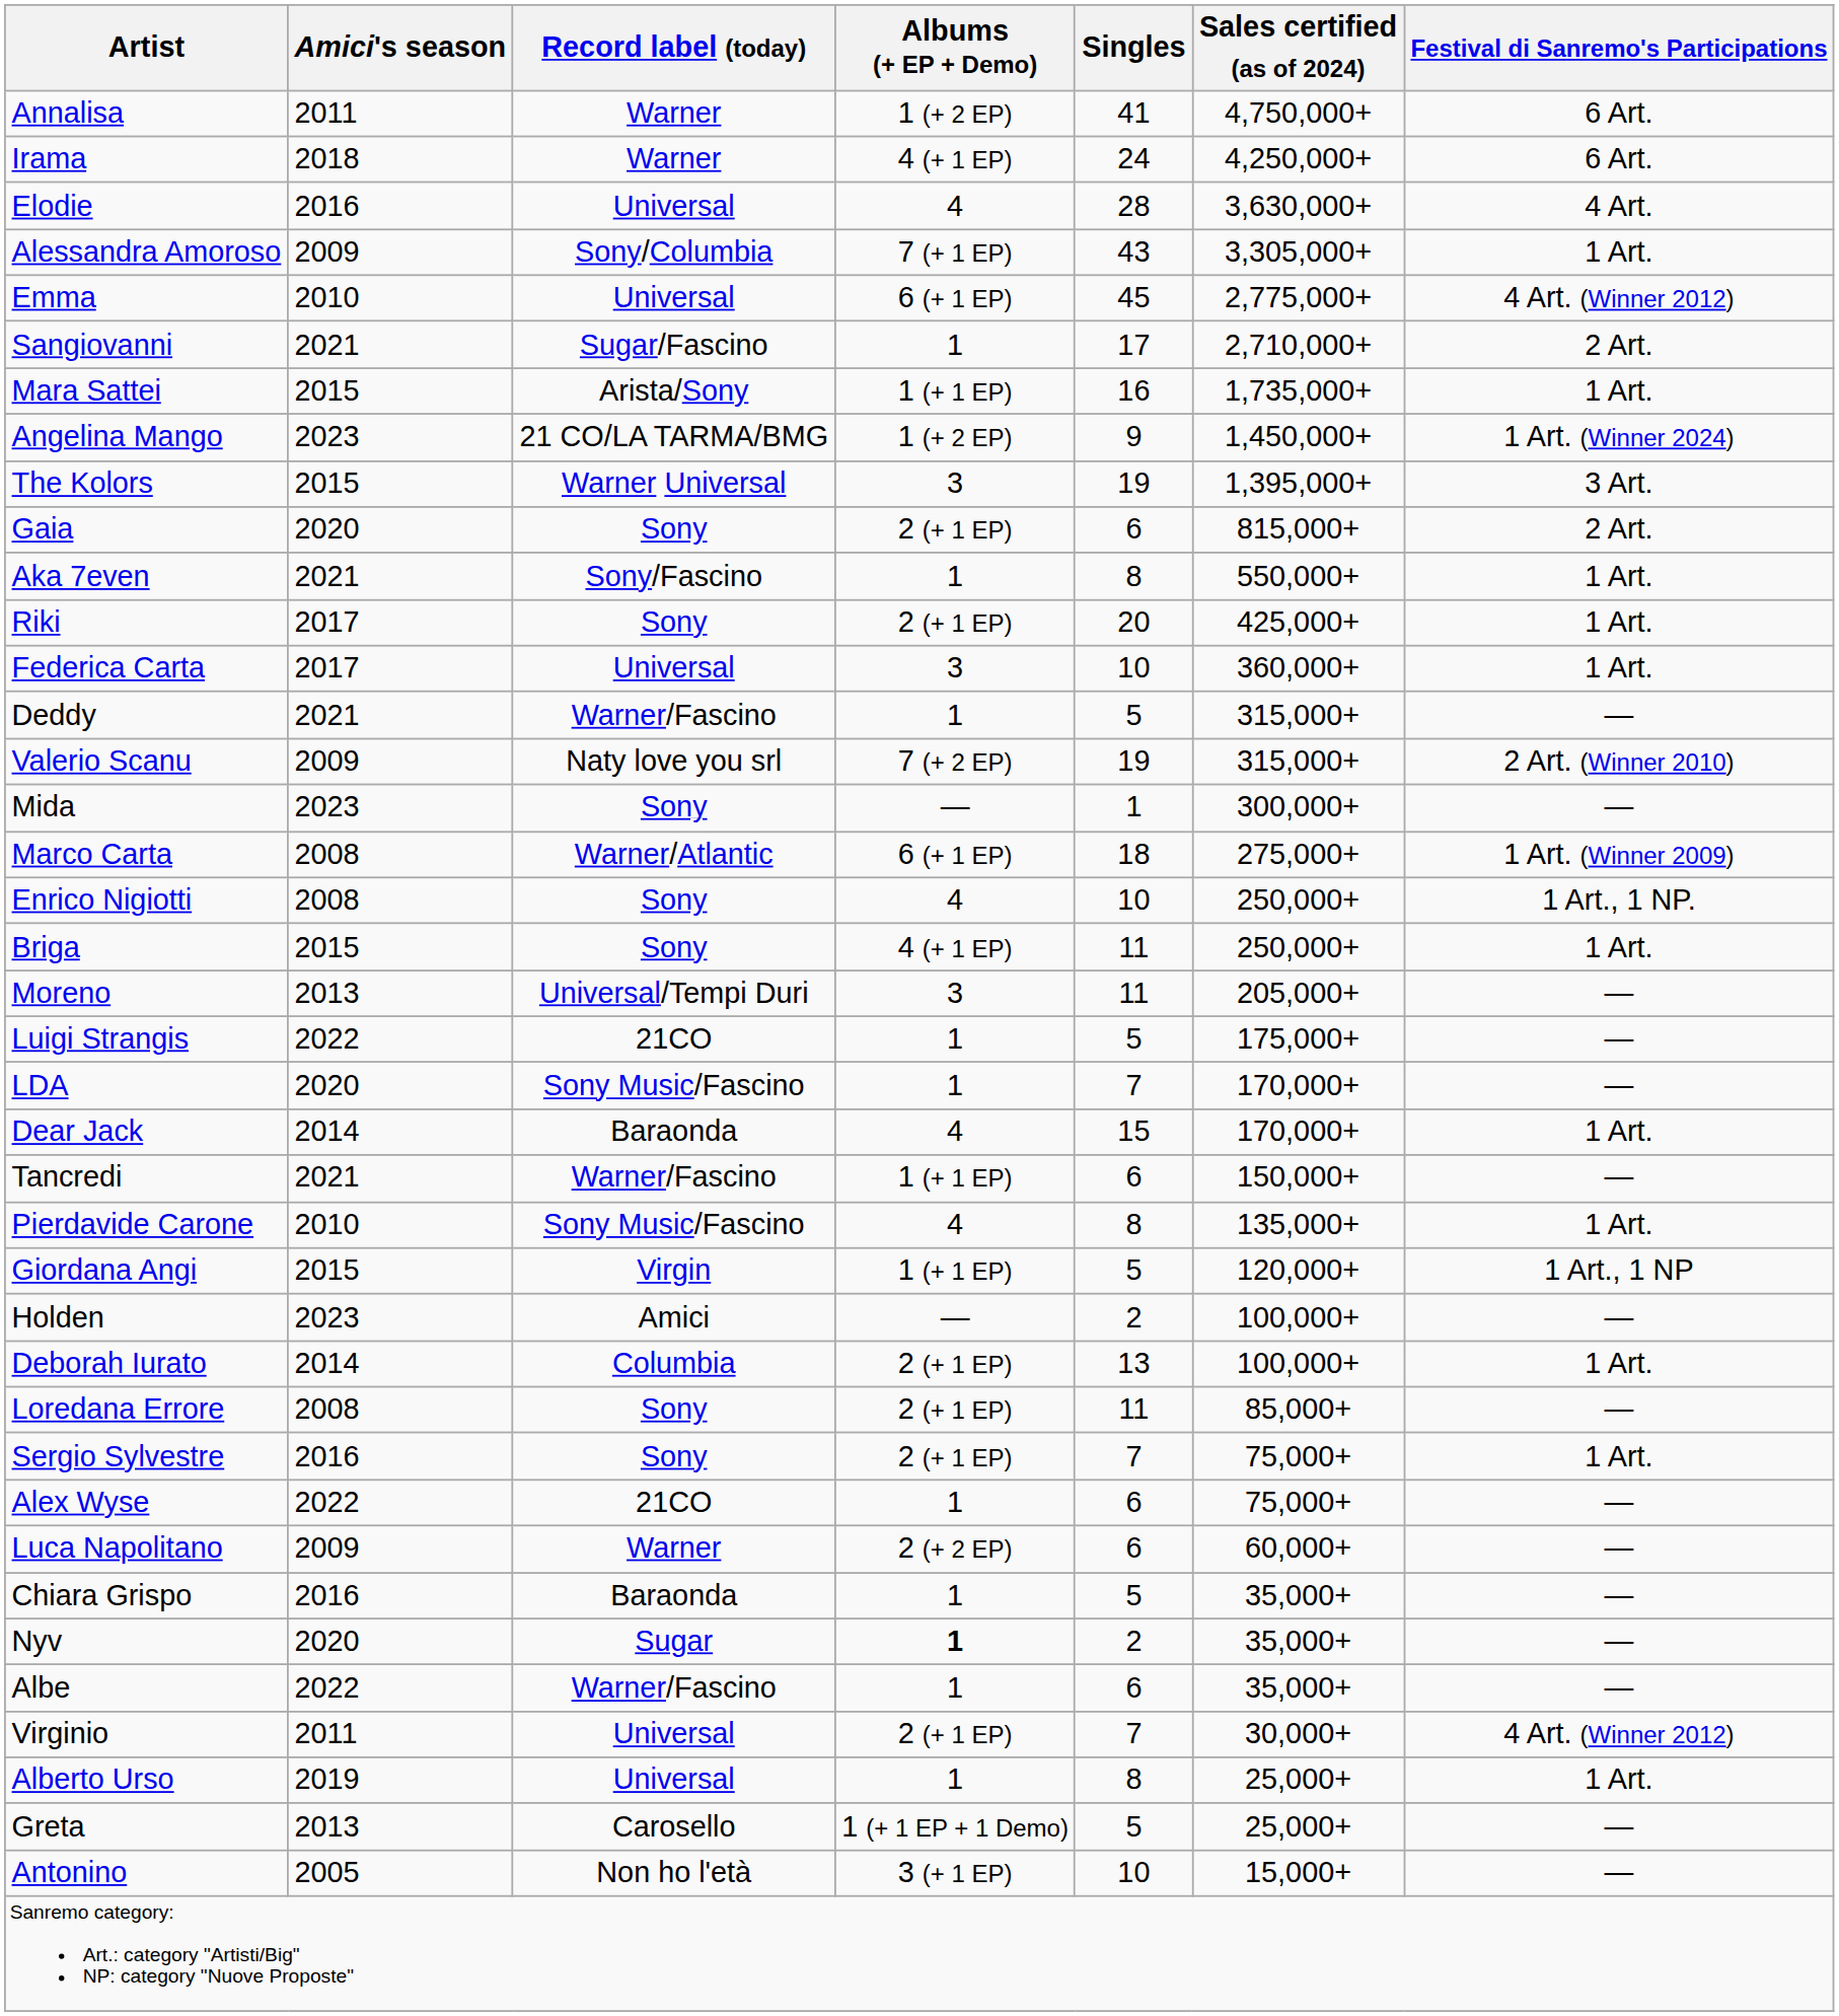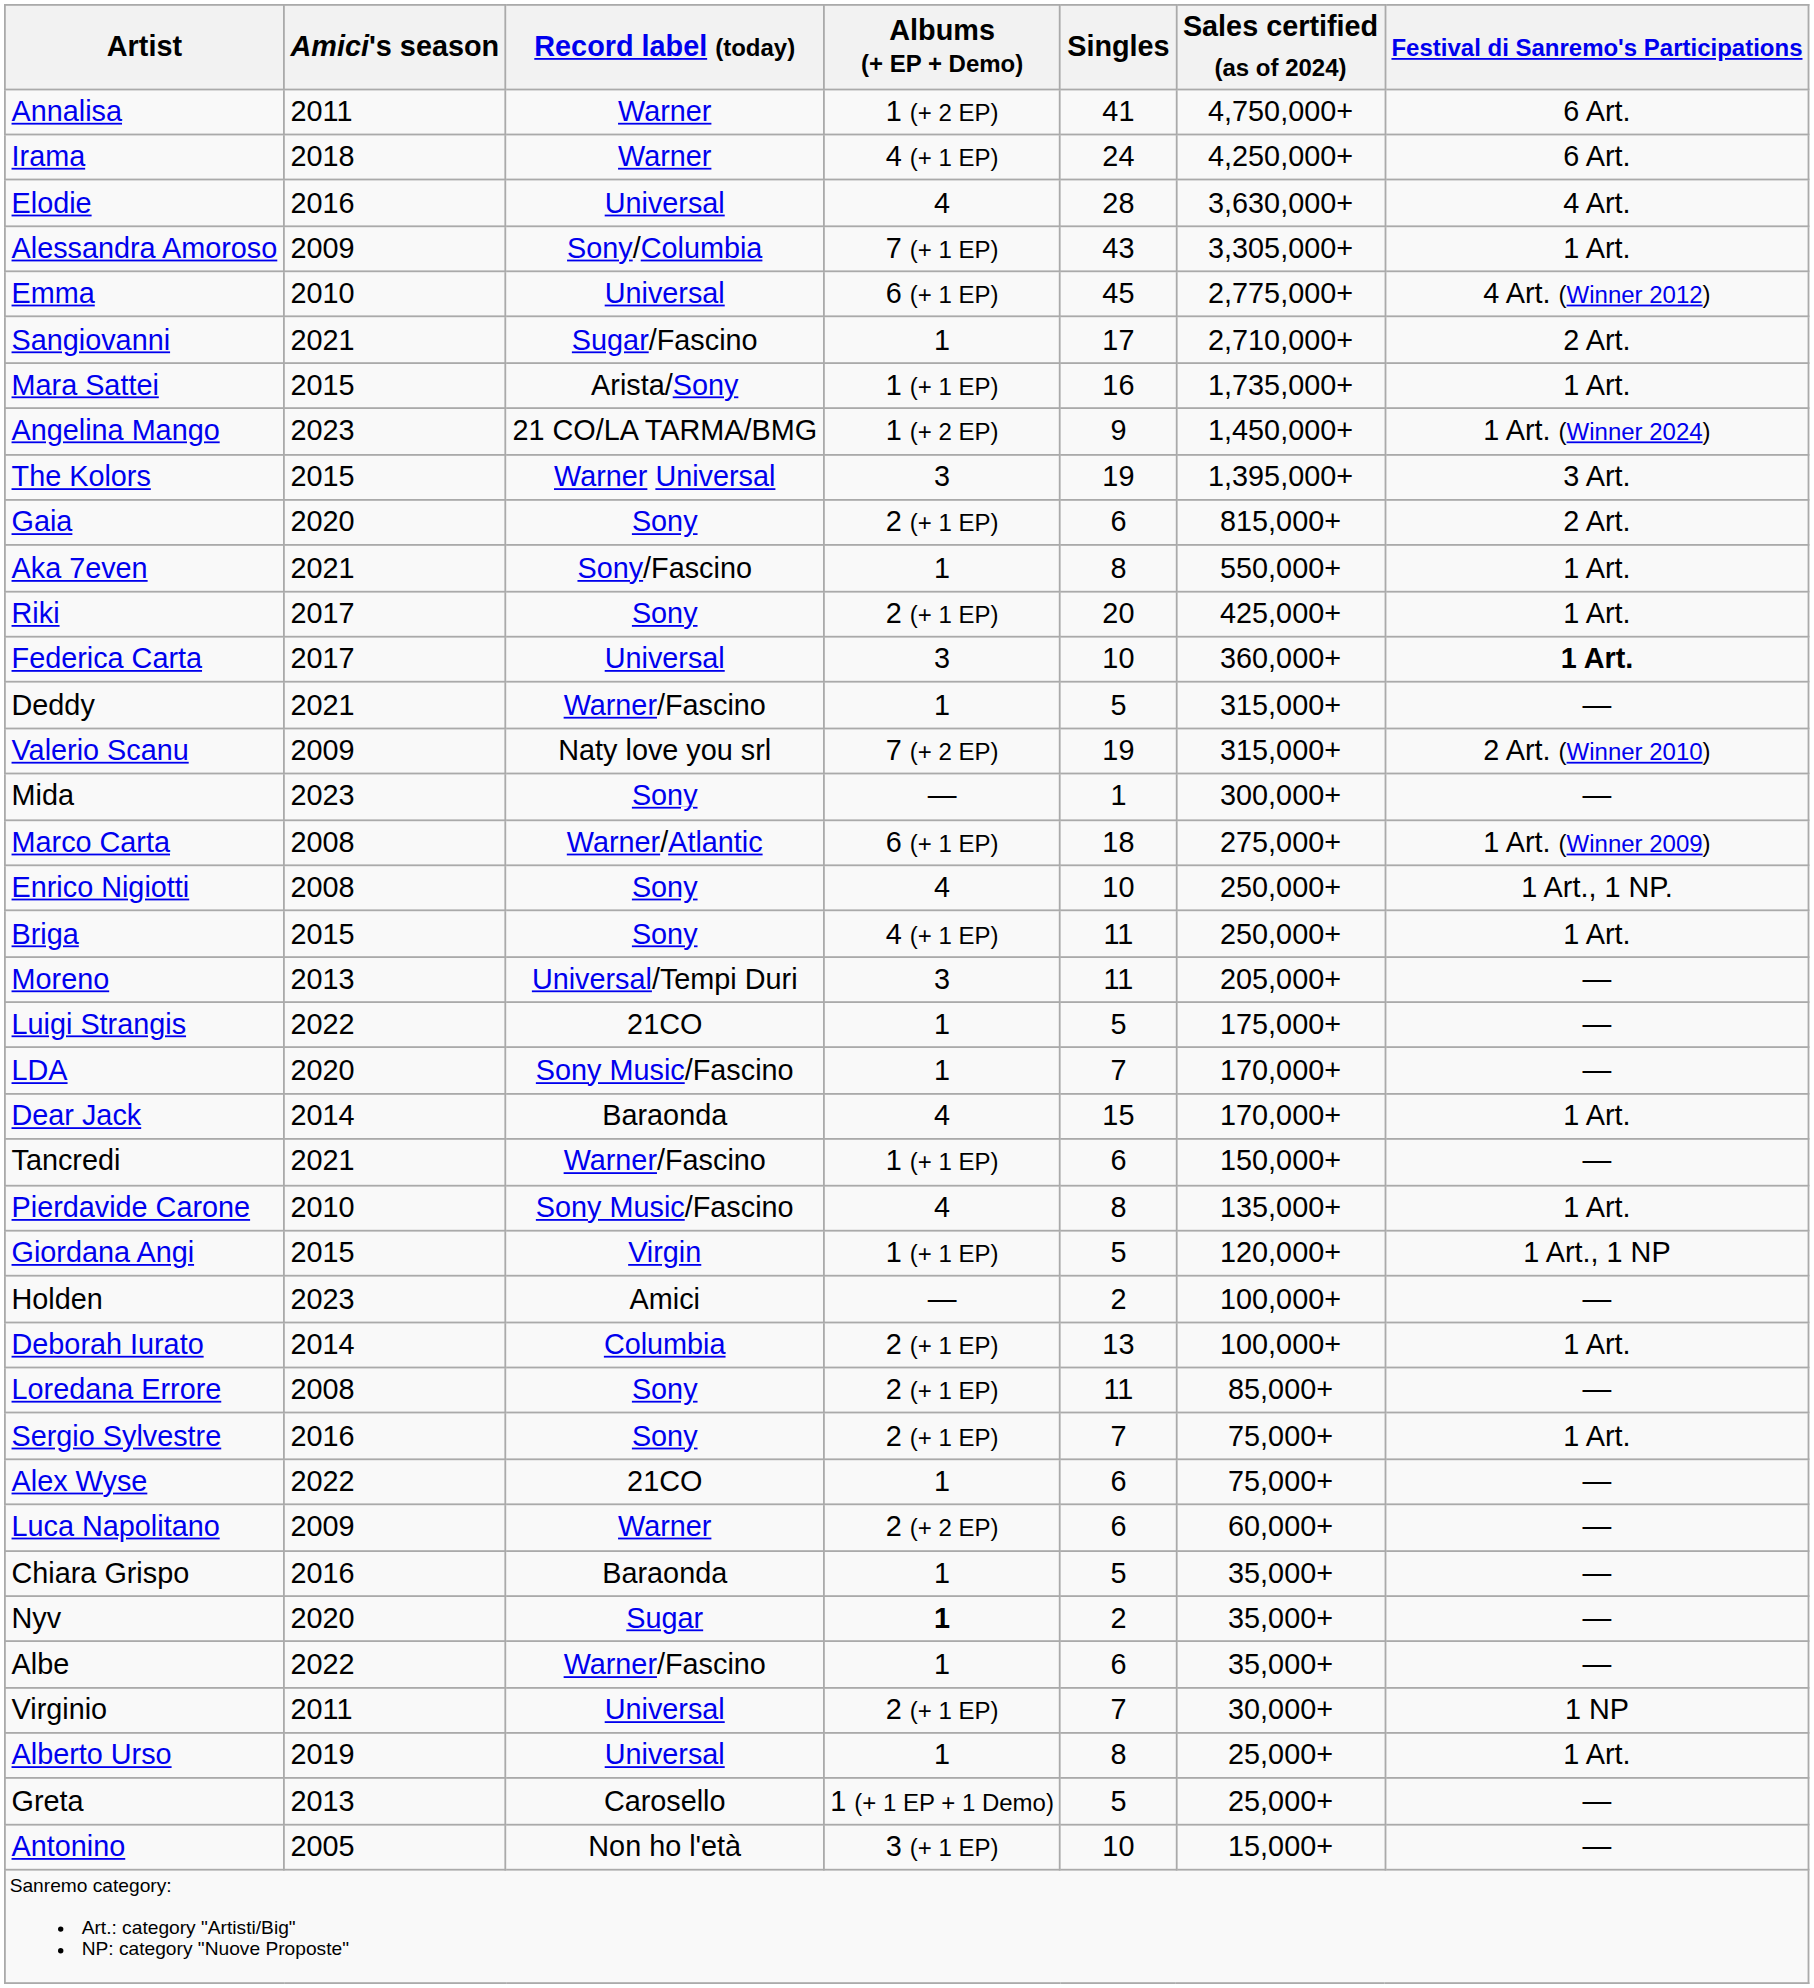Federica Carta | Festival di Sanremo's Participations: normal -> bold
Virginio | Festival di Sanremo's Participations: 4 Art. (Winner 2012) -> 1 NP
